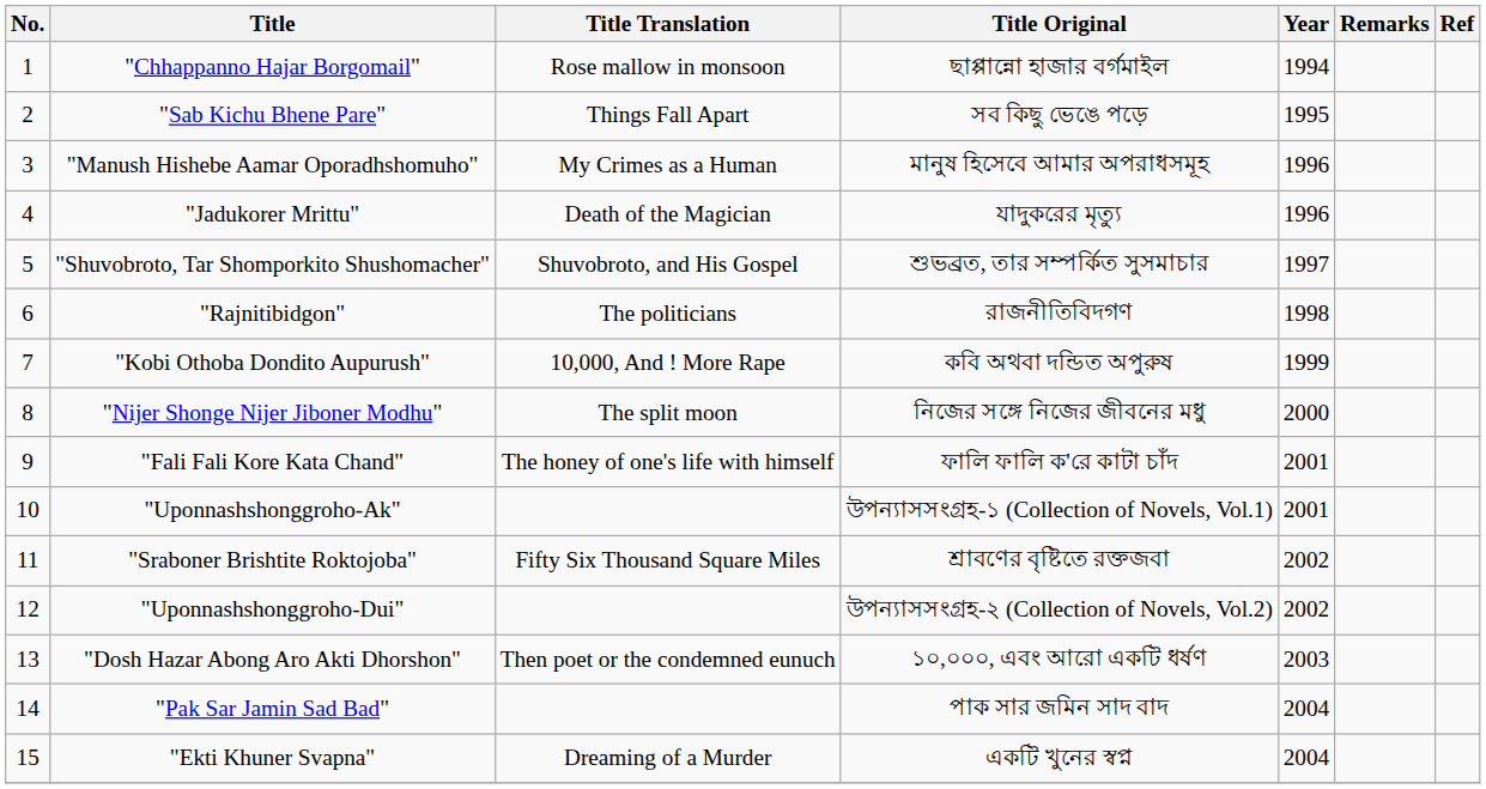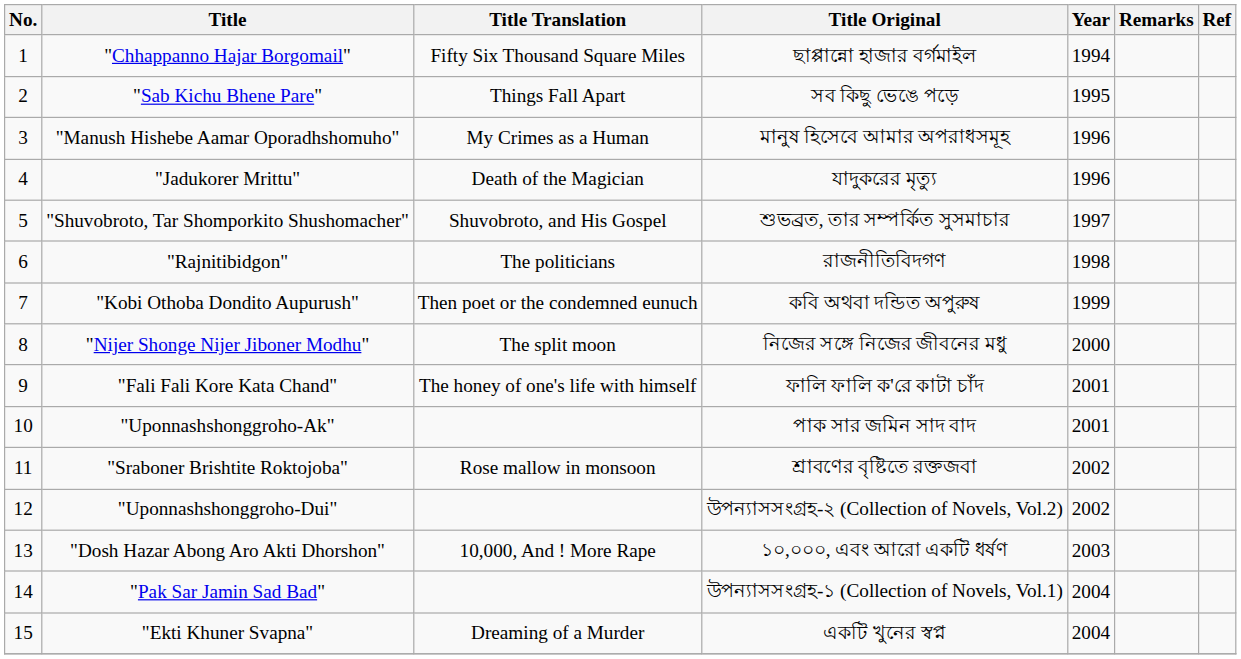"Chhappanno Hajar Borgomail" | Title Translation: Rose mallow in monsoon -> Fifty Six Thousand Square Miles
"Kobi Othoba Dondito Aupurush" | Title Translation: 10,000, And ! More Rape -> Then poet or the condemned eunuch
"Uponnashshonggroho-Ak" | Title Original: উপন্যাসসংগ্রহ-১ (Collection of Novels, Vol.1) -> পাক সার জমিন সাদ বাদ
"Sraboner Brishtite Roktojoba" | Title Translation: Fifty Six Thousand Square Miles -> Rose mallow in monsoon
"Dosh Hazar Abong Aro Akti Dhorshon" | Title Translation: Then poet or the condemned eunuch -> 10,000, And ! More Rape
"Pak Sar Jamin Sad Bad" | Title Original: পাক সার জমিন সাদ বাদ -> উপন্যাসসংগ্রহ-১ (Collection of Novels, Vol.1)
